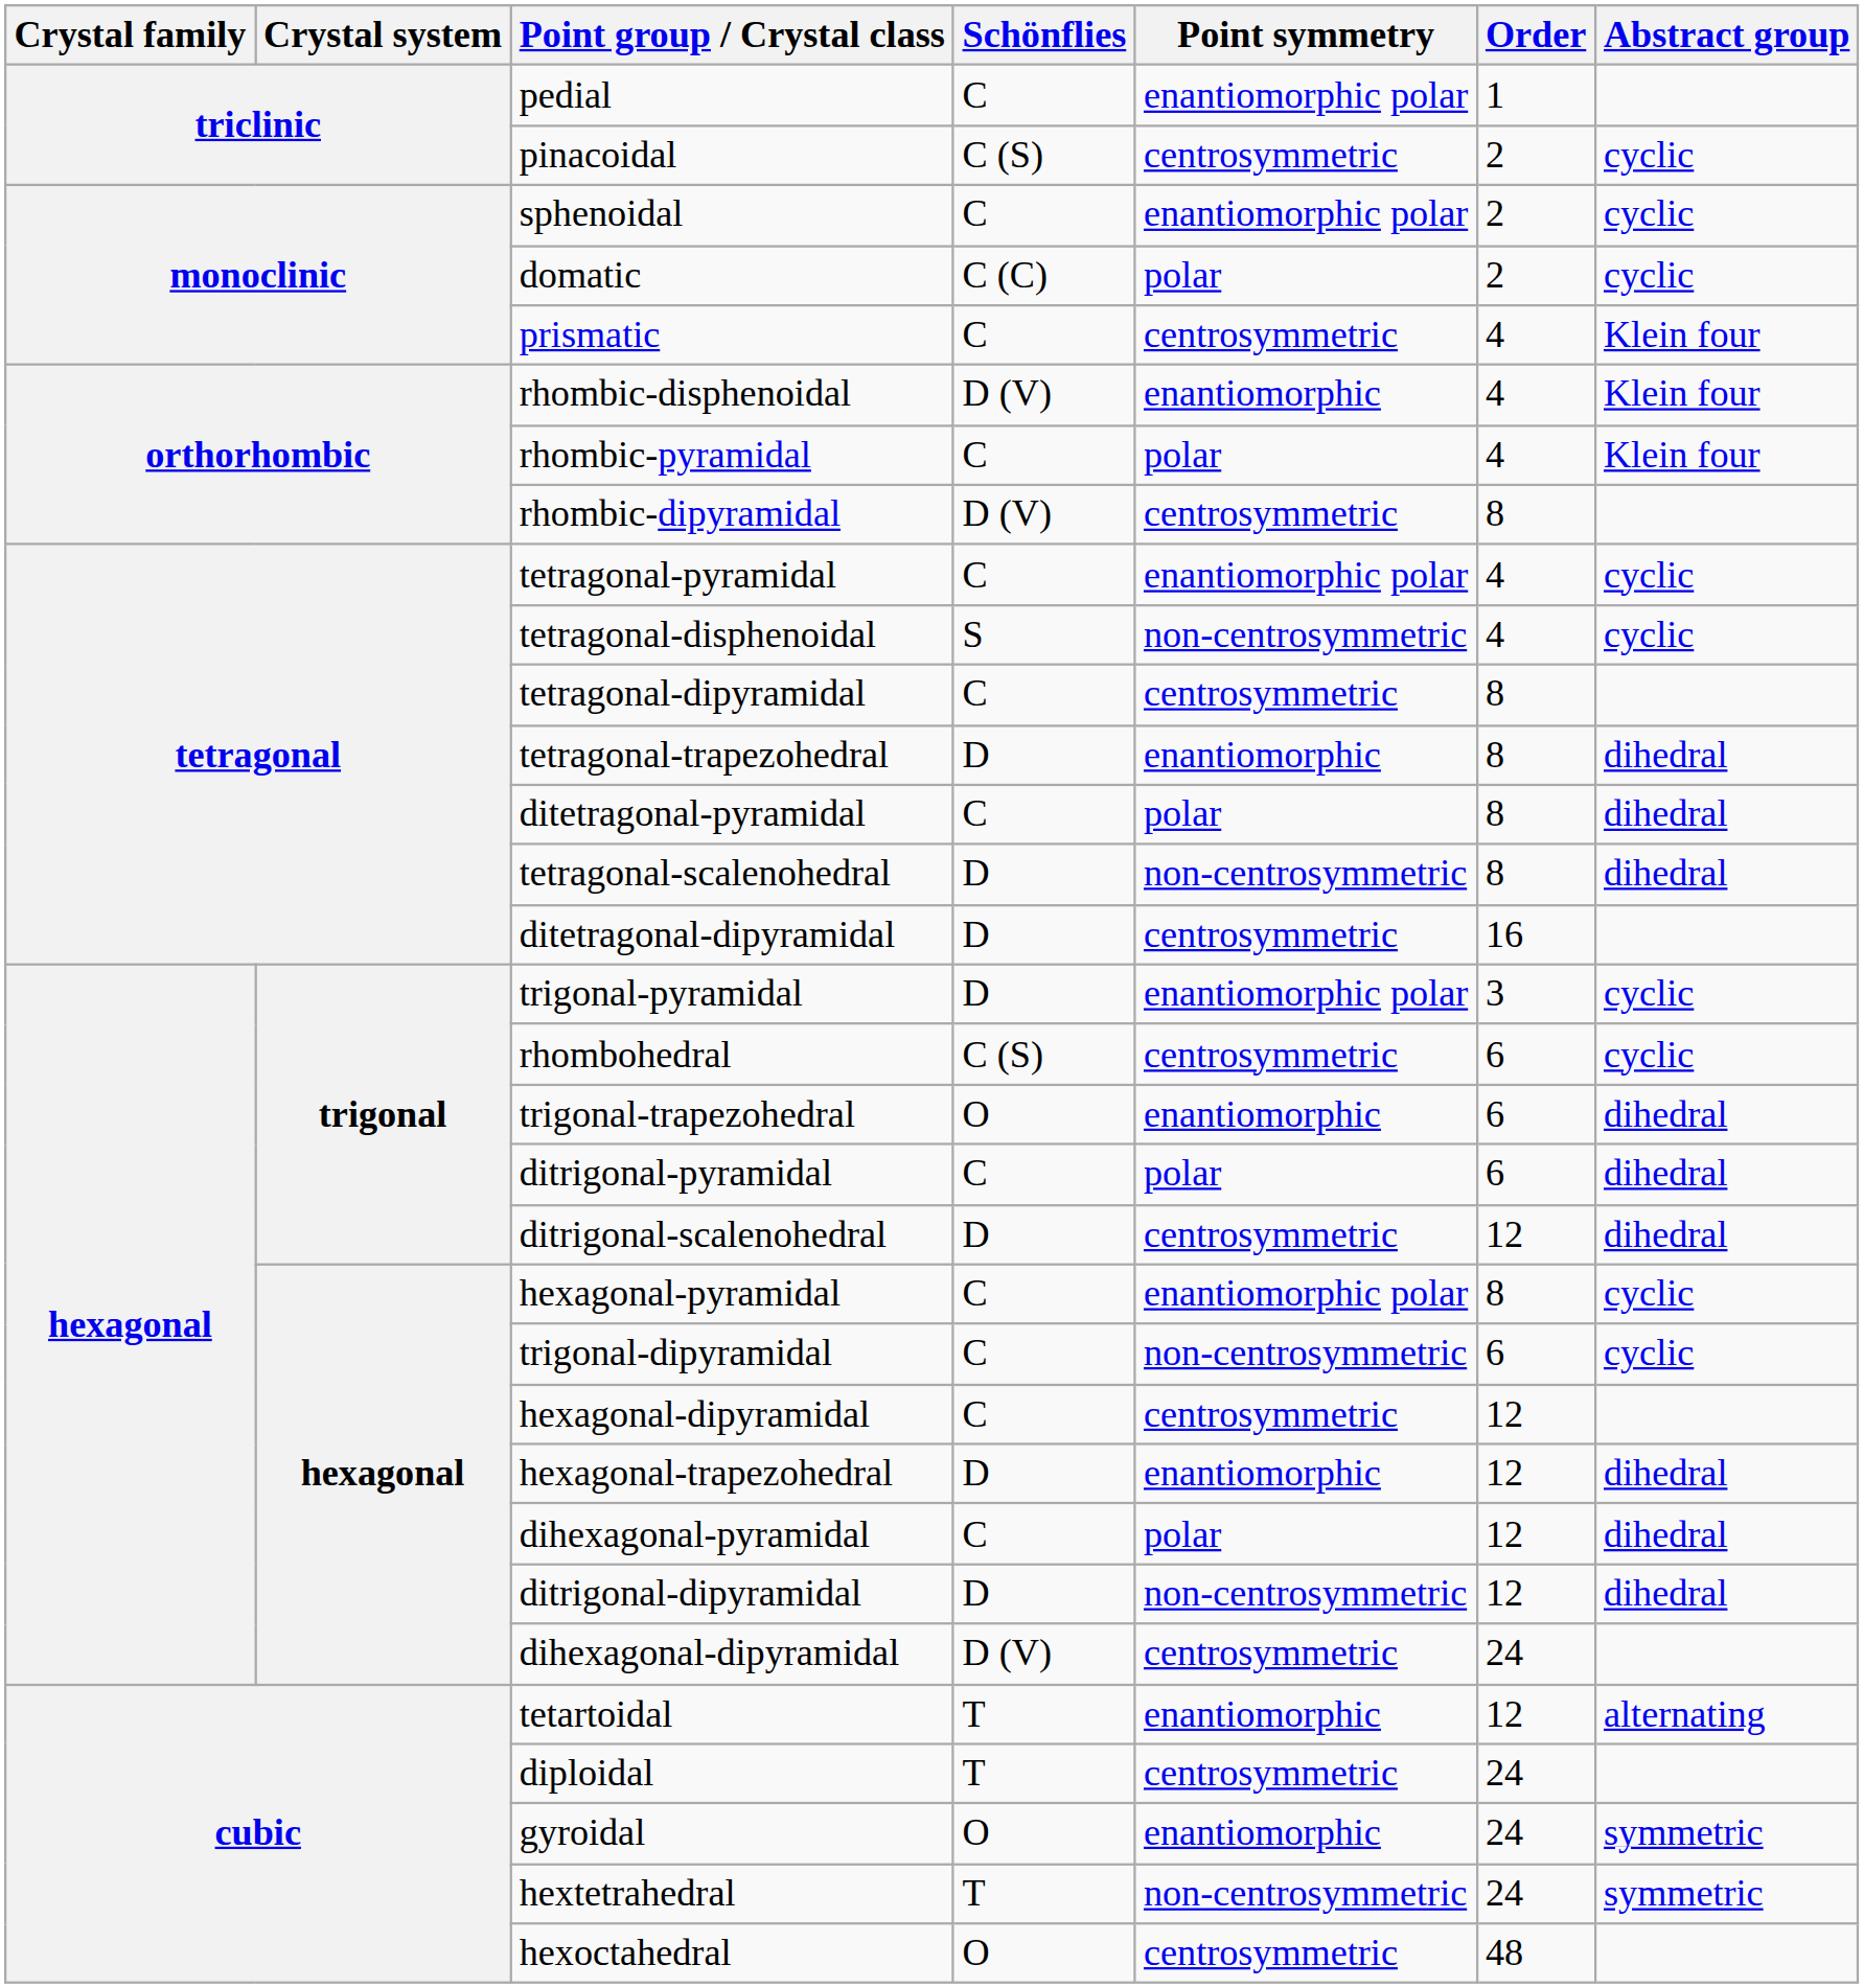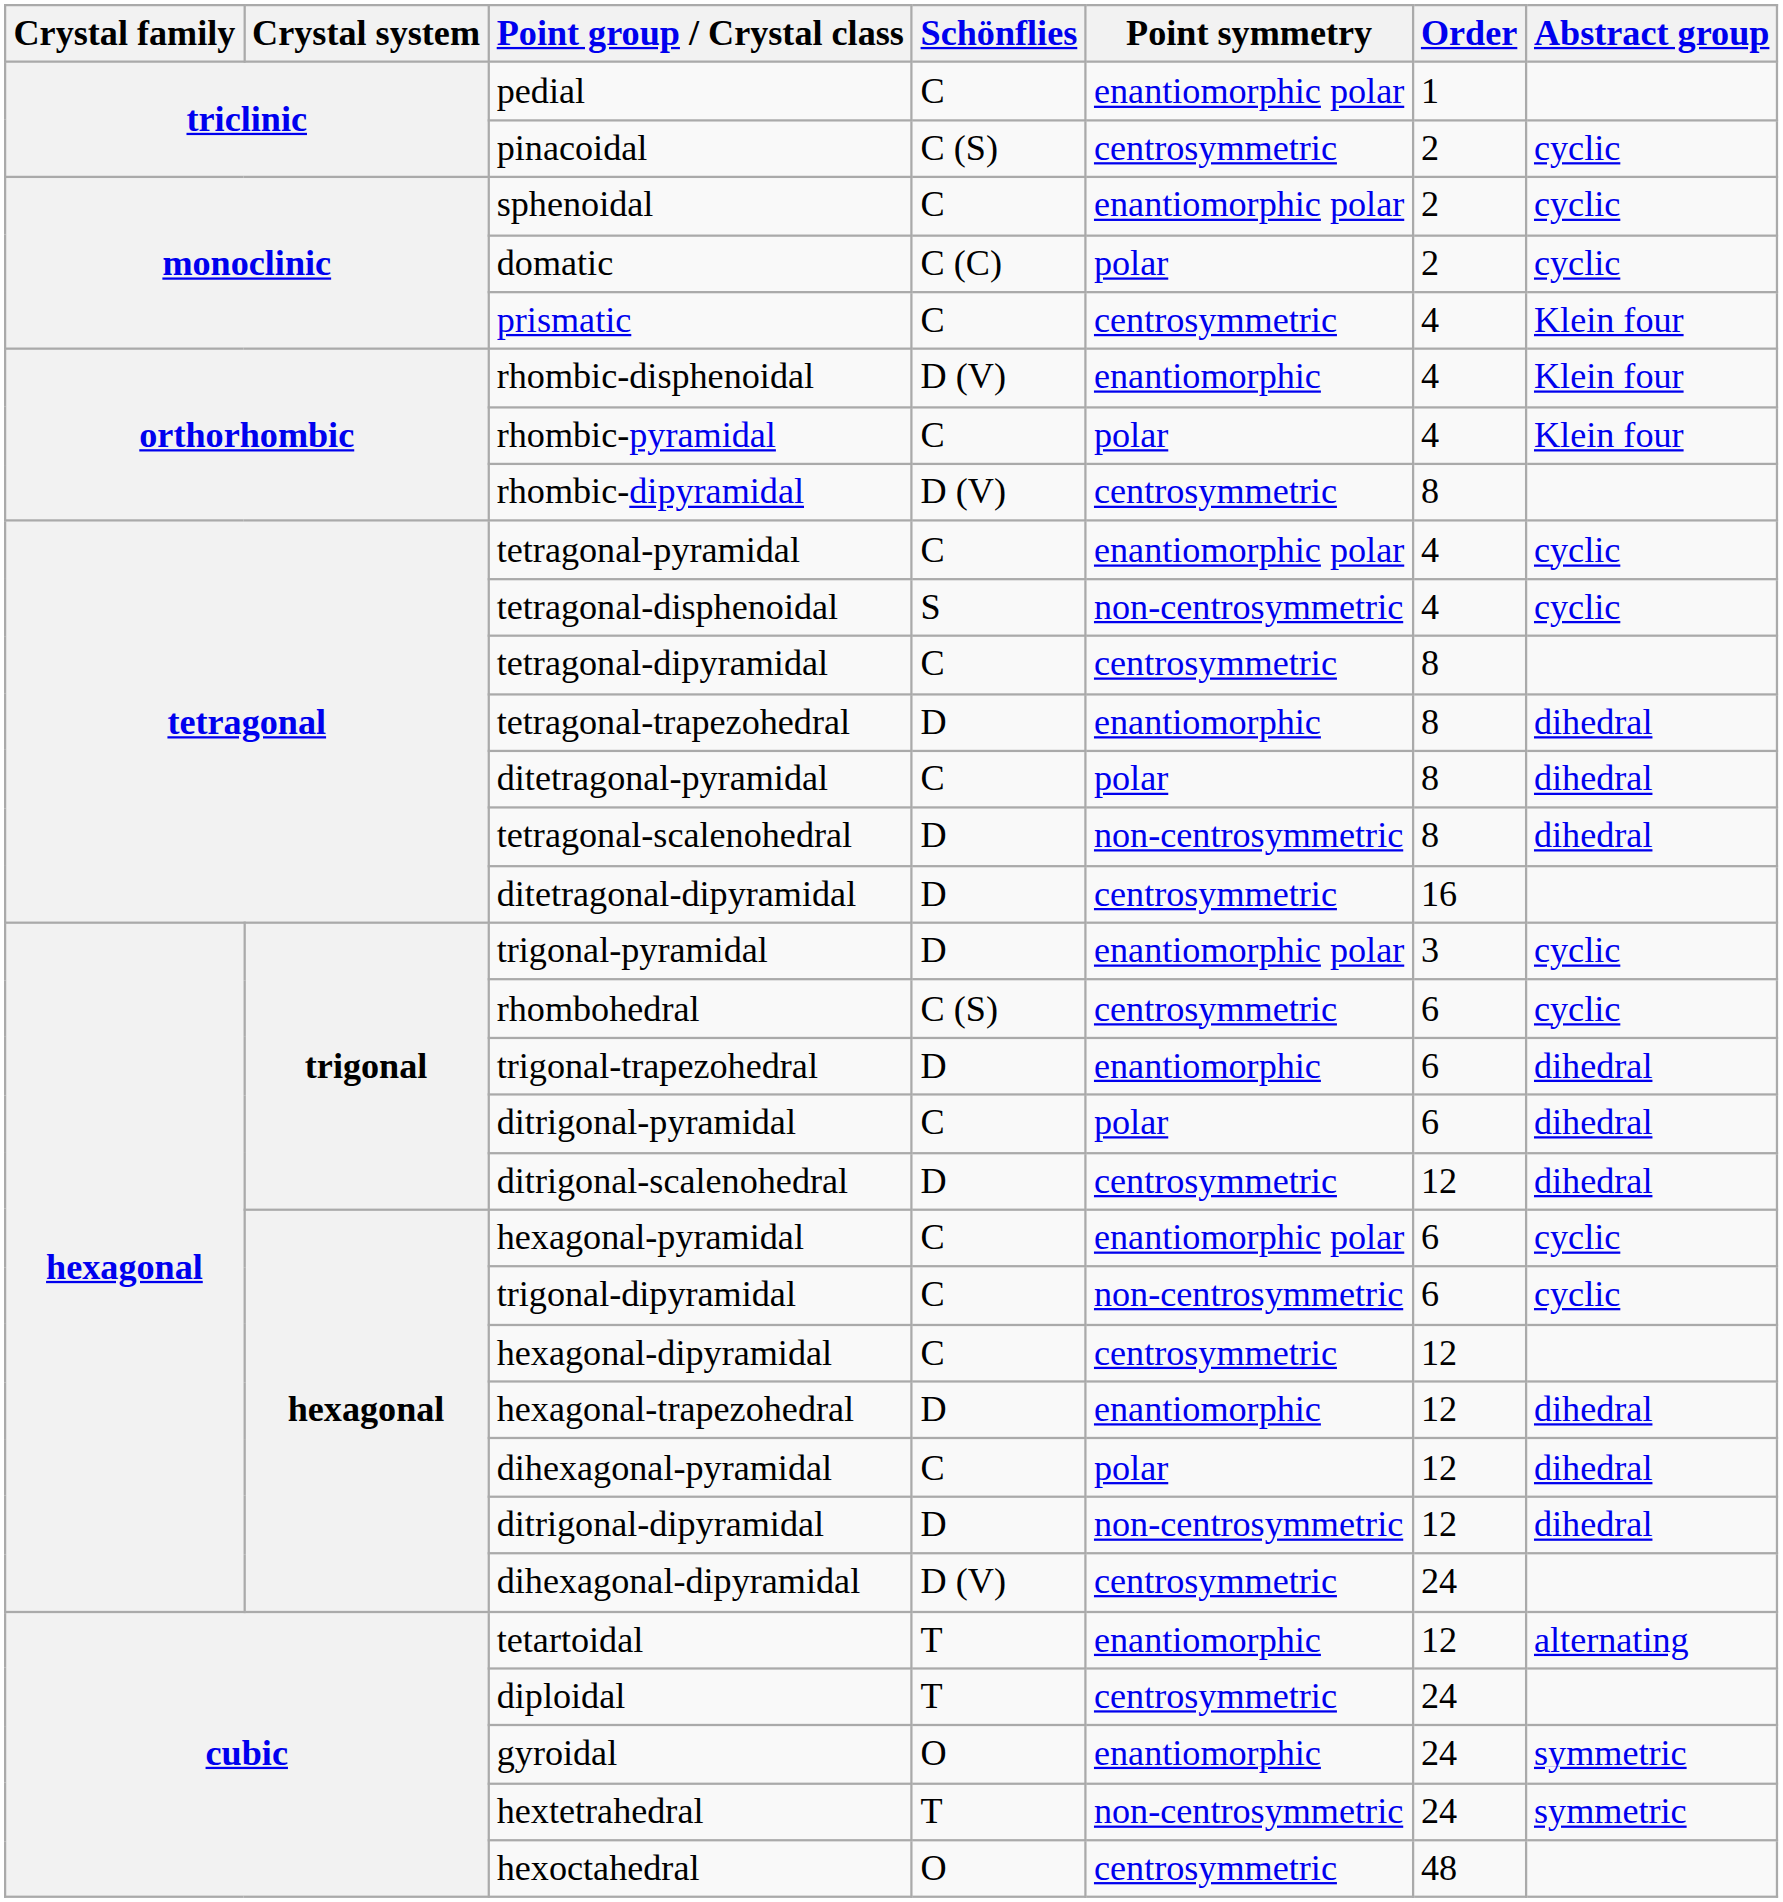trigonal-trapezohedral | Schönflies: O -> D
hexagonal-pyramidal | Order: 8 -> 6
